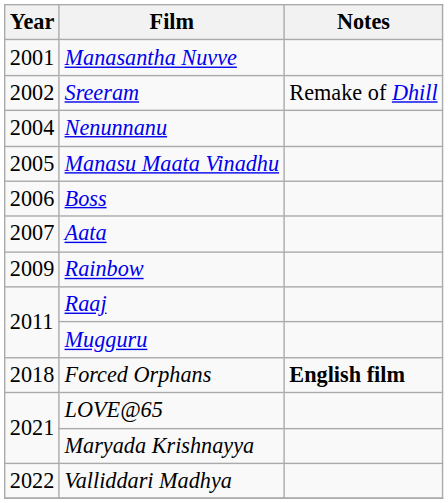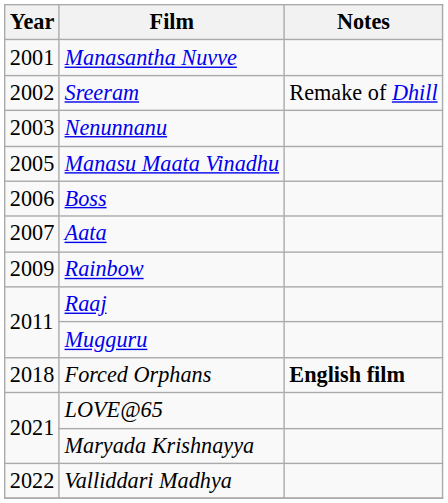Nenunnanu | Year: 2004 -> 2003
